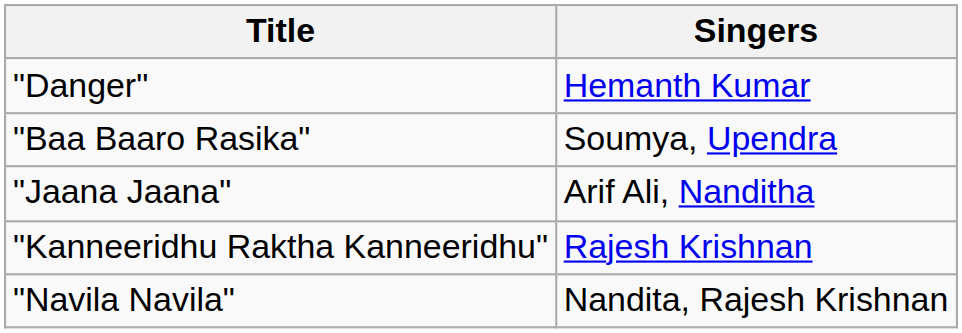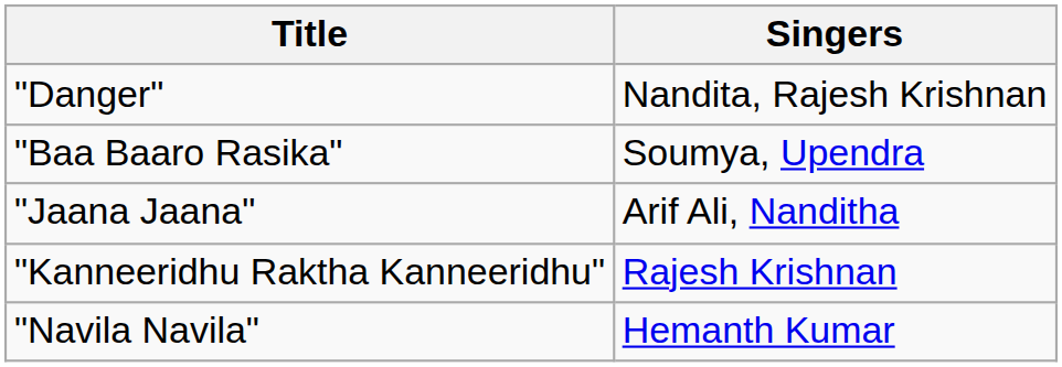"Danger" | Singers: Hemanth Kumar -> Nandita, Rajesh Krishnan
"Navila Navila" | Singers: Nandita, Rajesh Krishnan -> Hemanth Kumar
